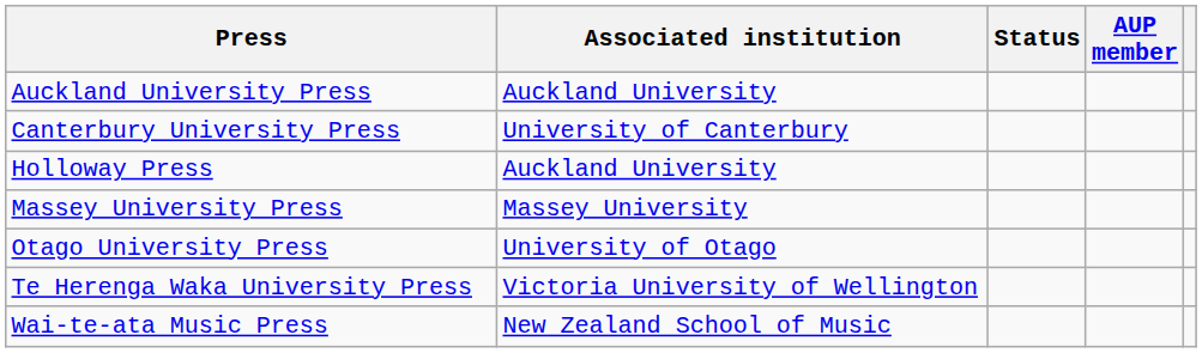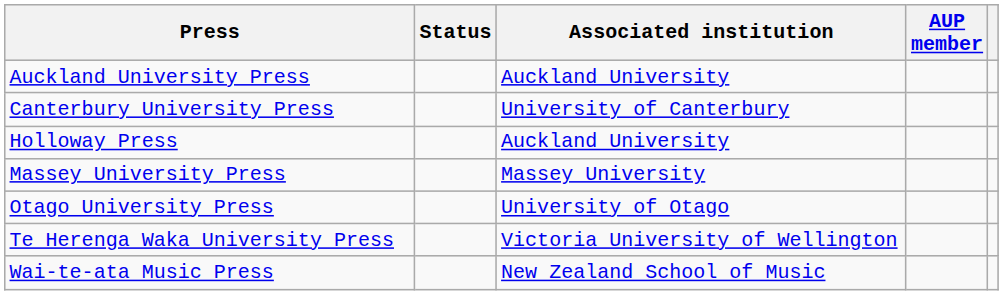columns swapped: Associated institution <-> Status
